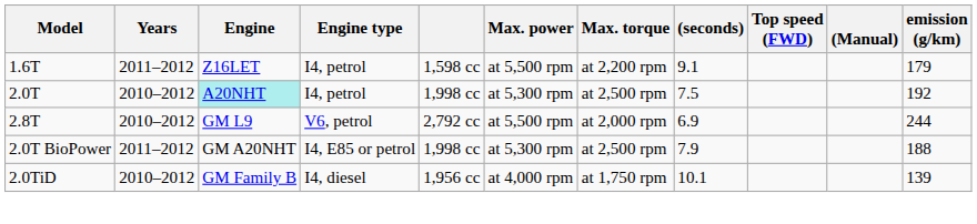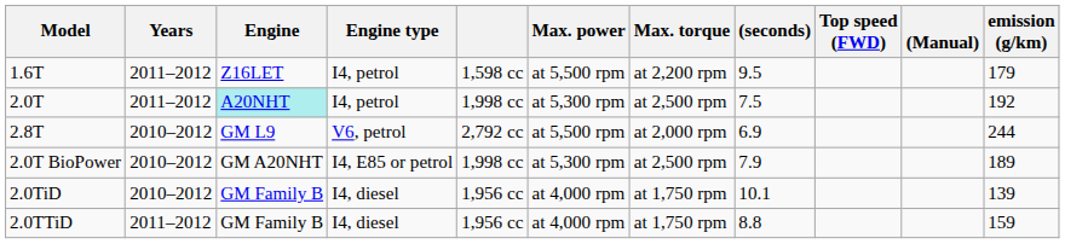1.6T | (seconds): 9.1 -> 9.5
2.0T | Years: 2010–2012 -> 2011–2012
2.0T BioPower | Years: 2011–2012 -> 2010–2012
2.0T BioPower | emission (g/km): 188 -> 189
+ row: 2.0TTiD | 2011–2012 | GM Family B | I4, diesel | 1,956 cc | at 4,000 rpm | at 1,750 rpm | 8.8 | 159
